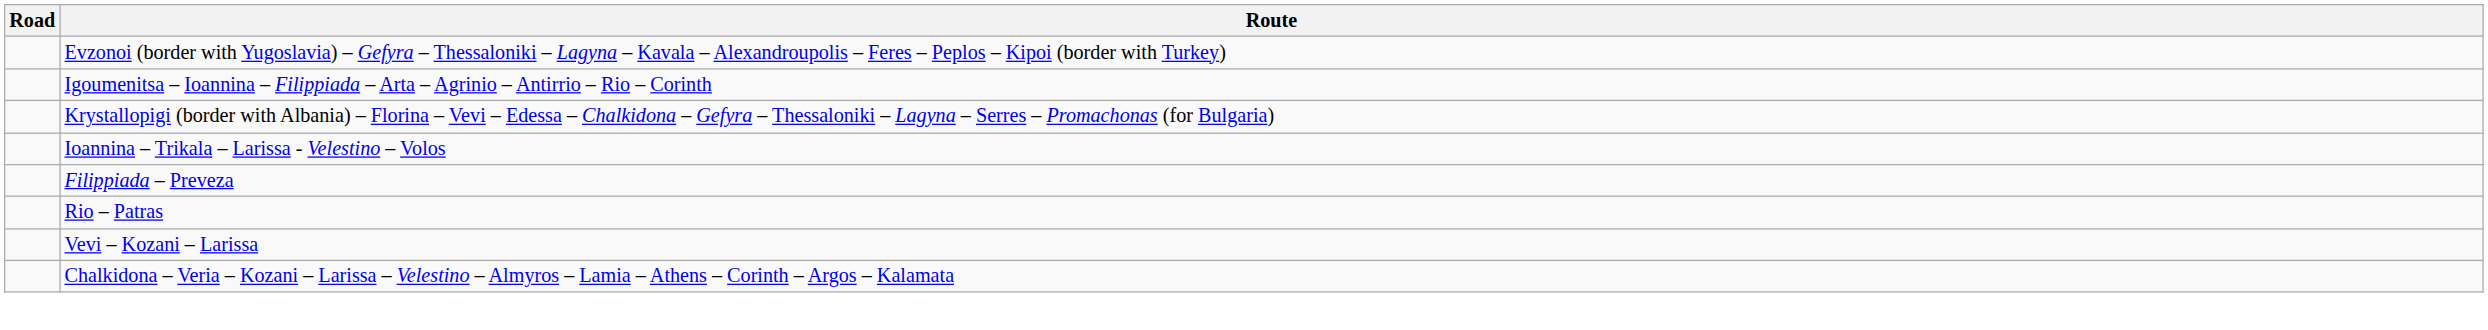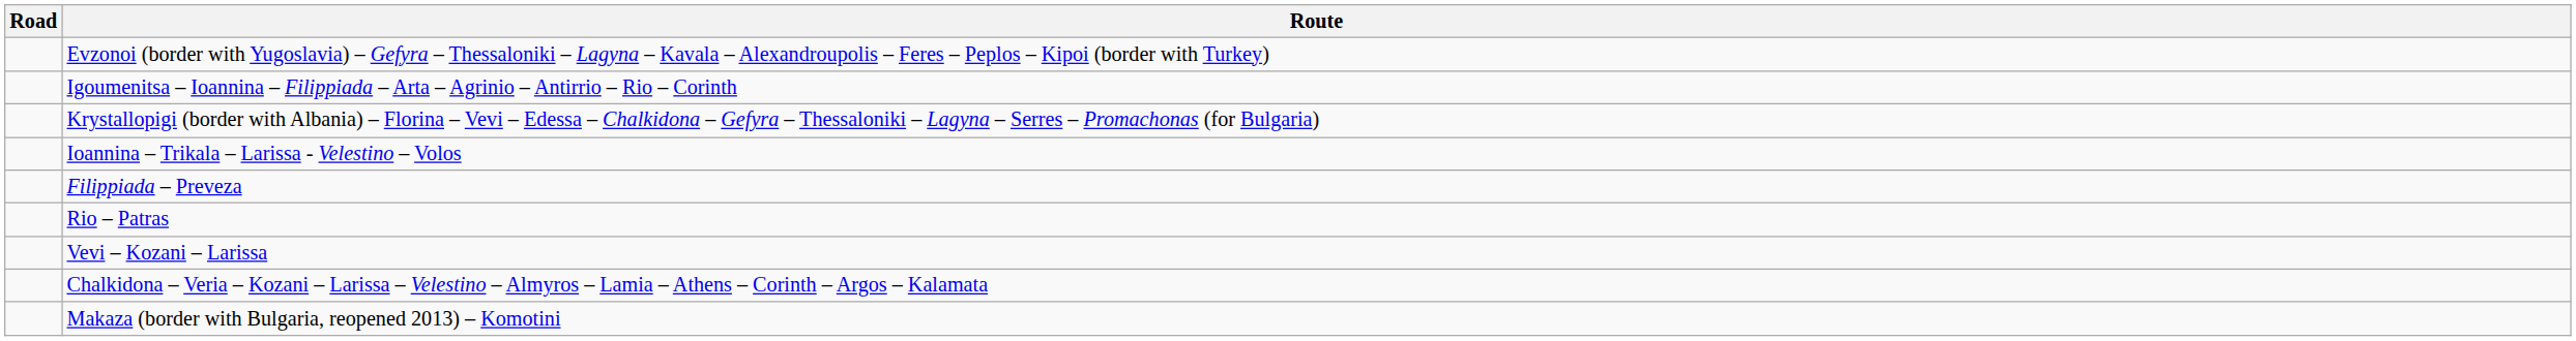+ row: Makaza (border with Bulgaria, reopened 2013) – Komotini
